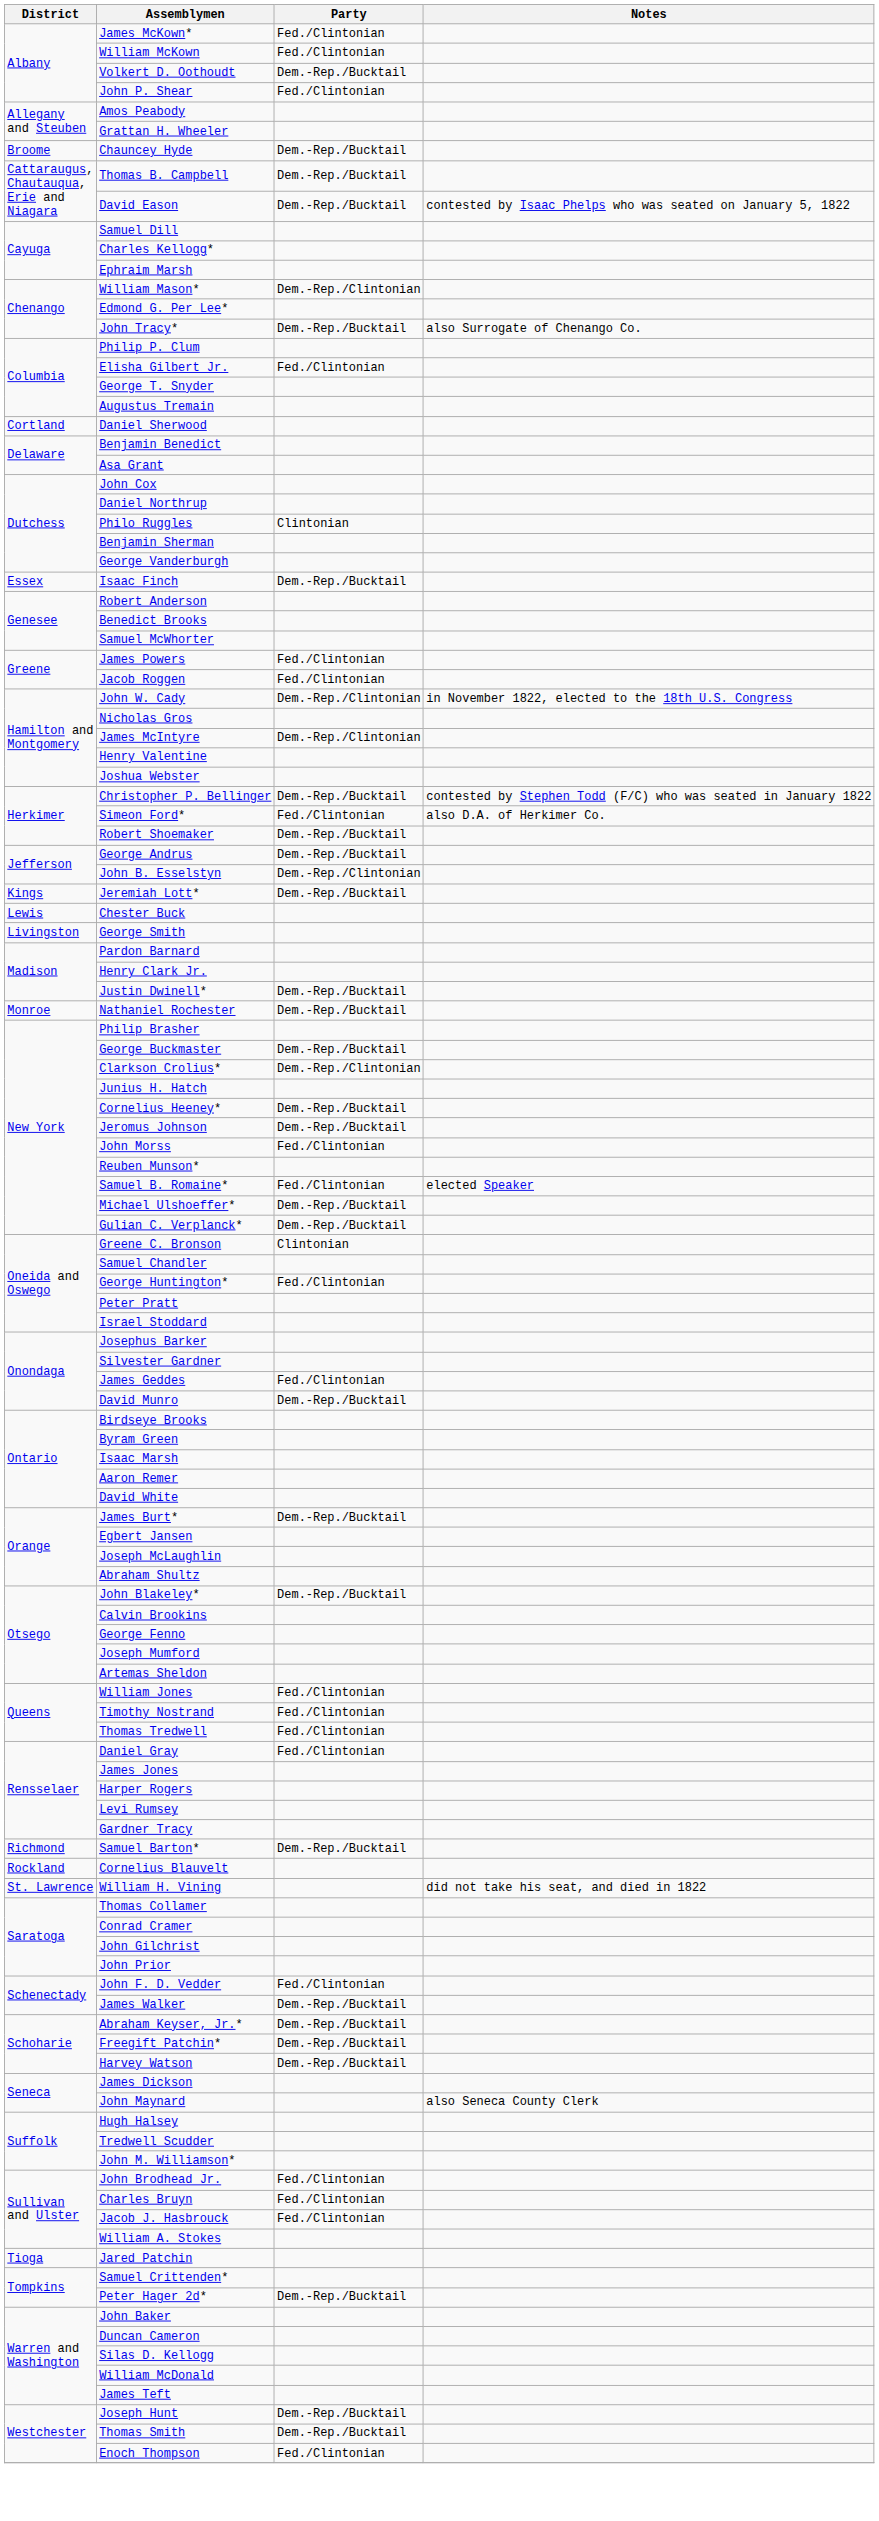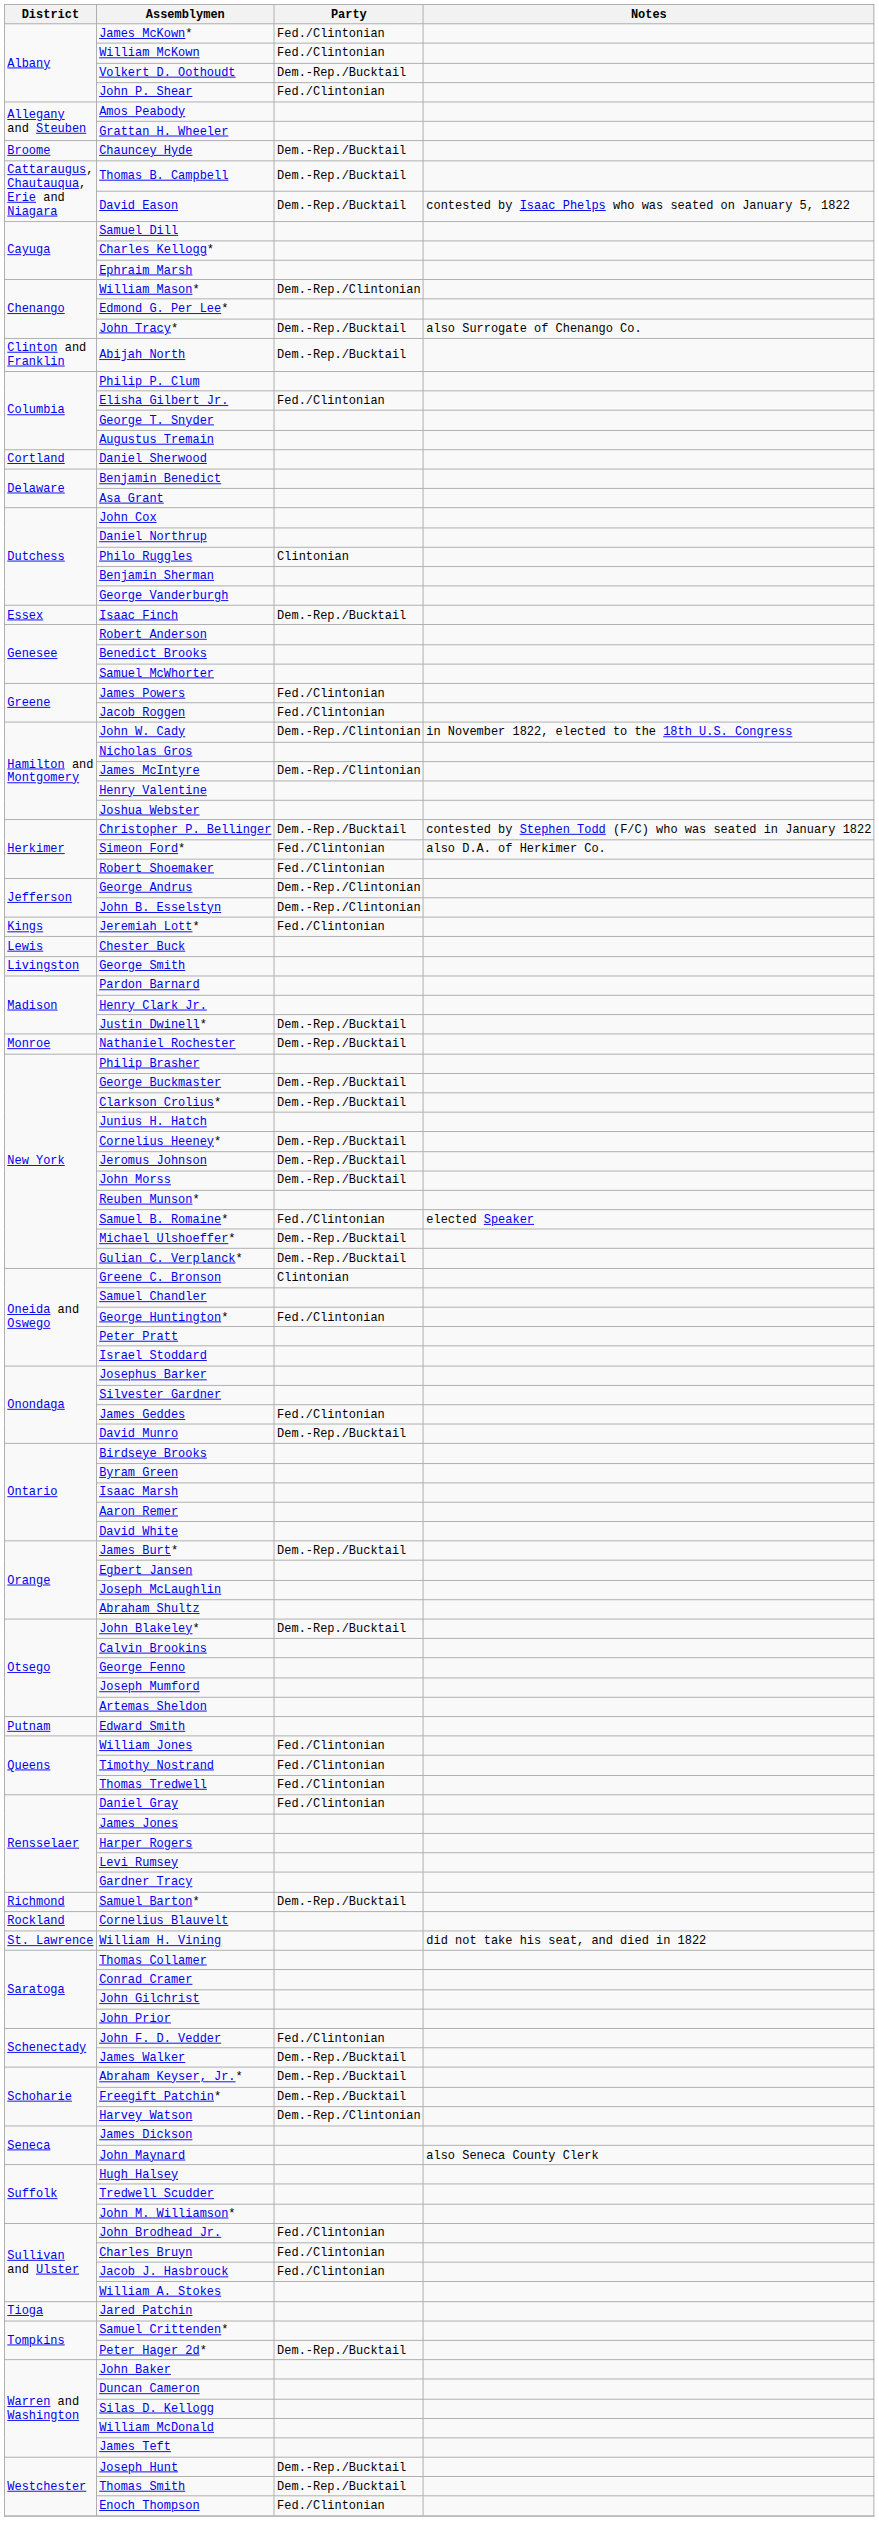+ row: Clinton and Franklin | Abijah North | Dem.-Rep./Bucktail
Robert Shoemaker | Party: Dem.-Rep./Bucktail -> Fed./Clintonian
George Andrus | Party: Dem.-Rep./Bucktail -> Dem.-Rep./Clintonian
Jeremiah Lott* | Party: Dem.-Rep./Bucktail -> Fed./Clintonian
Clarkson Crolius* | Party: Dem.-Rep./Clintonian -> Dem.-Rep./Bucktail
John Morss | Party: Fed./Clintonian -> Dem.-Rep./Bucktail
+ row: Putnam | Edward Smith
Harvey Watson | Party: Dem.-Rep./Bucktail -> Dem.-Rep./Clintonian
